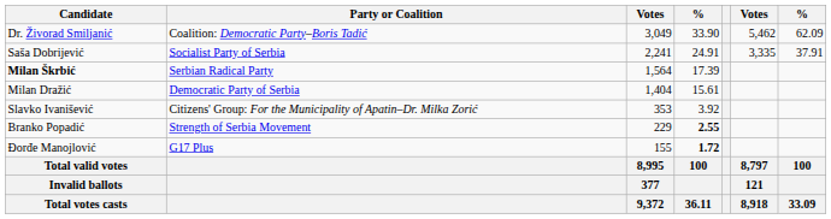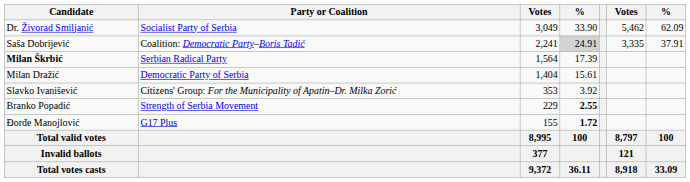Dr. Živorad Smiljanić | Party or Coalition: Coalition: Democratic Party–Boris Tadić -> Socialist Party of Serbia
Saša Dobrijević | Party or Coalition: Socialist Party of Serbia -> Coalition: Democratic Party–Boris Tadić
Saša Dobrijević | column 4: no background -> lightgrey background
